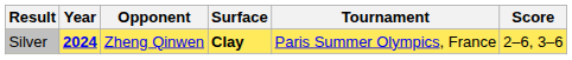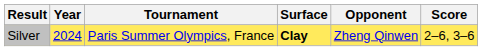columns swapped: Tournament <-> Opponent
Silver | Year: bold -> normal
